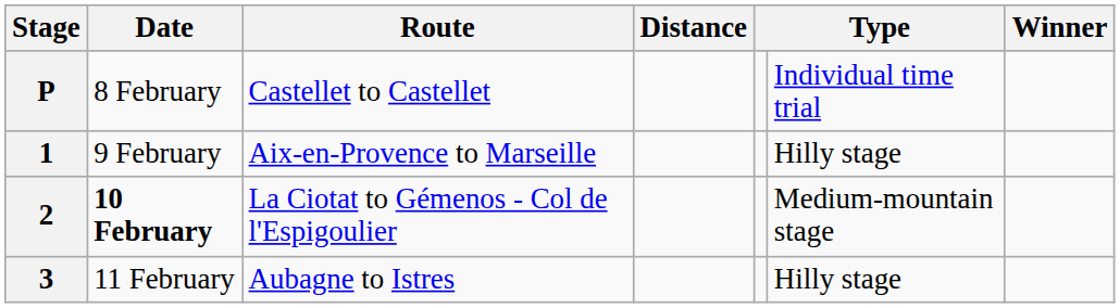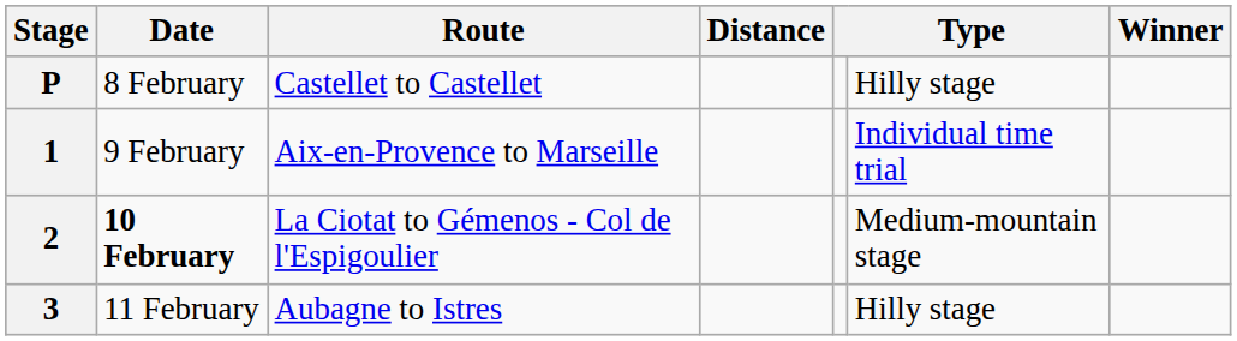P | column 6: Individual time trial -> Hilly stage
1 | column 6: Hilly stage -> Individual time trial
